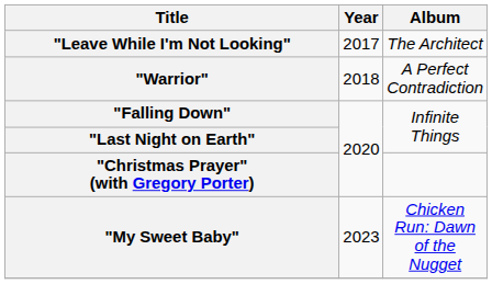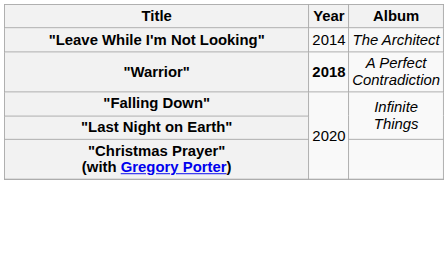"Leave While I'm Not Looking" | Year: 2017 -> 2014
"Warrior" | Year: normal -> bold
- row: "My Sweet Baby" | 2023 | Chicken Run: Dawn of the Nugget
